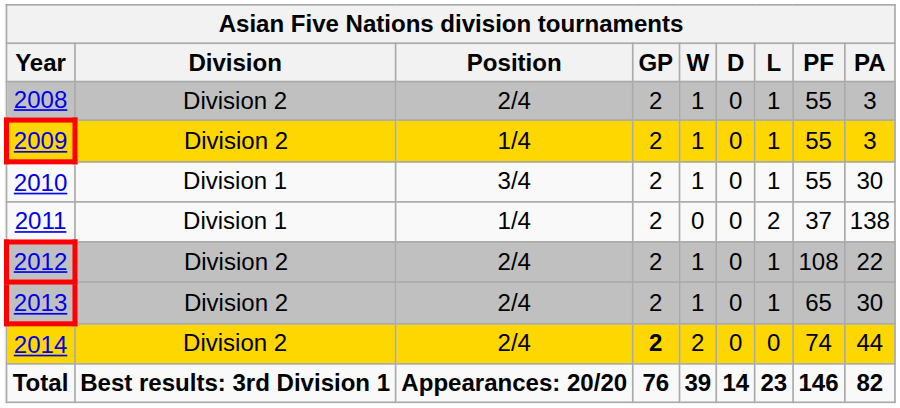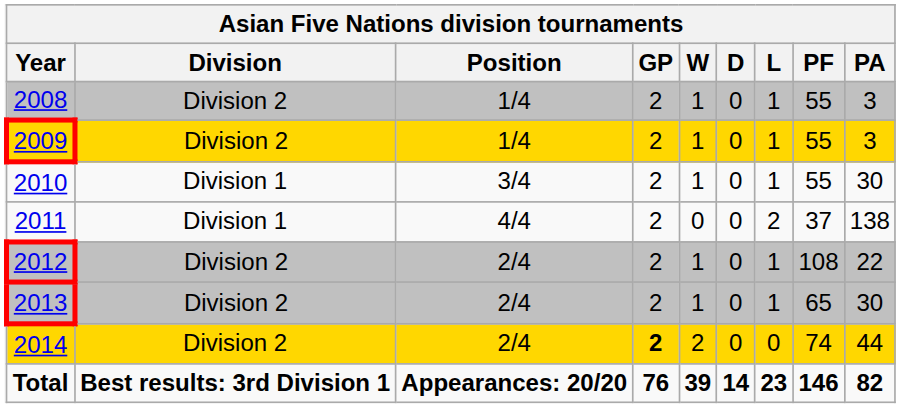2008 | Position: 2/4 -> 1/4
2011 | Position: 1/4 -> 4/4
